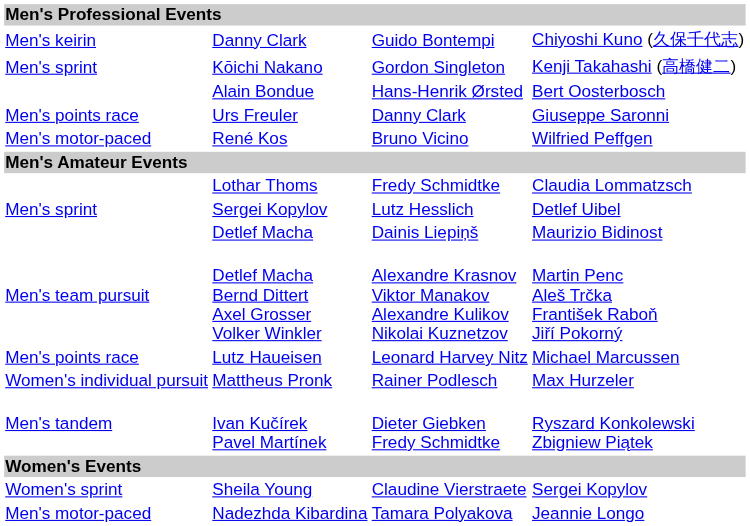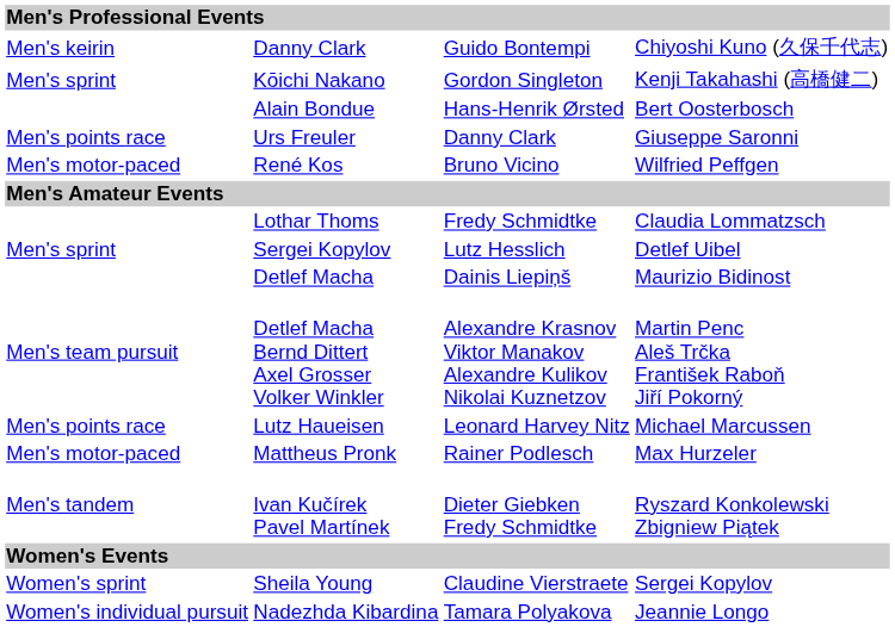Mattheus Pronk | column 1: Women's individual pursuit -> Men's motor-paced
Nadezhda Kibardina | column 1: Men's motor-paced -> Women's individual pursuit
